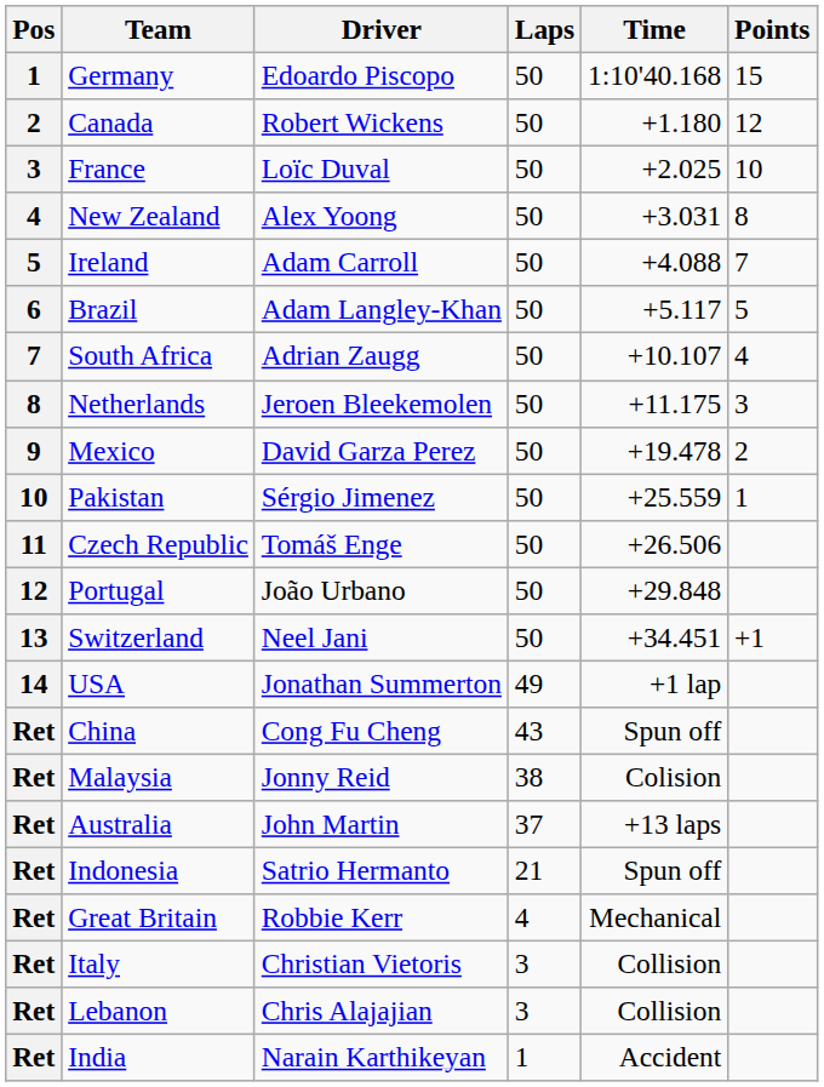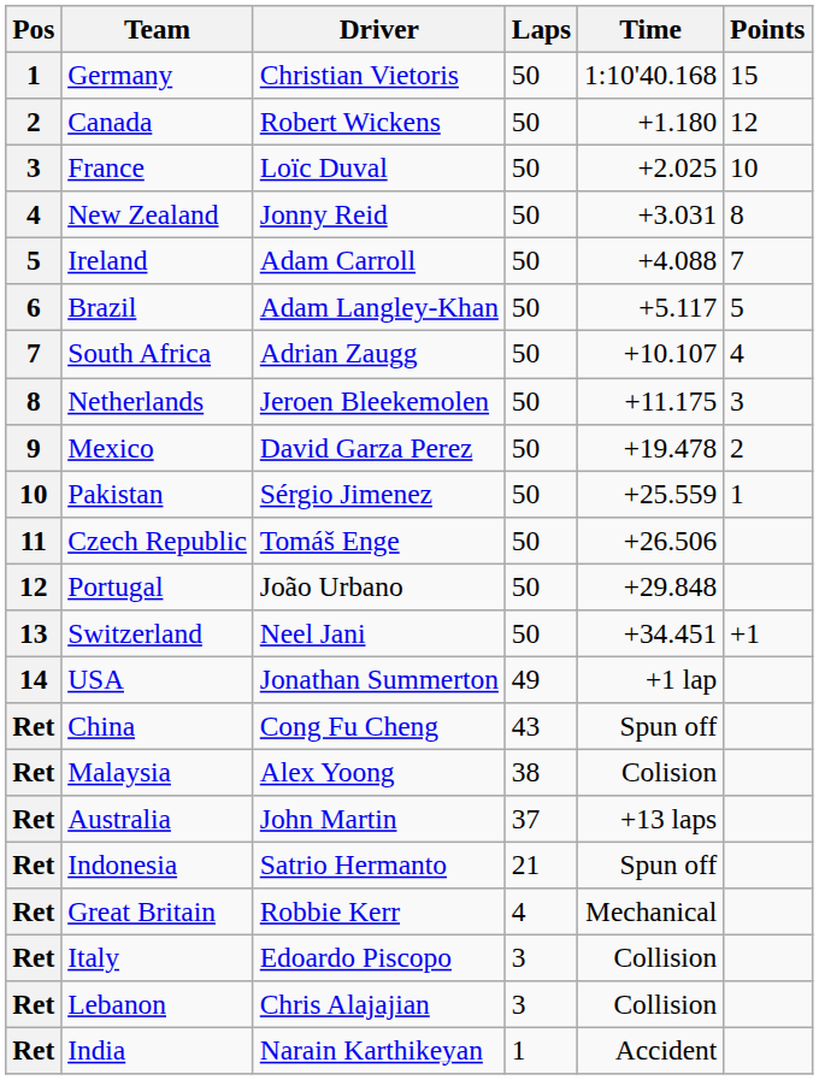Germany | Driver: Edoardo Piscopo -> Christian Vietoris
New Zealand | Driver: Alex Yoong -> Jonny Reid
Malaysia | Driver: Jonny Reid -> Alex Yoong
Italy | Driver: Christian Vietoris -> Edoardo Piscopo
